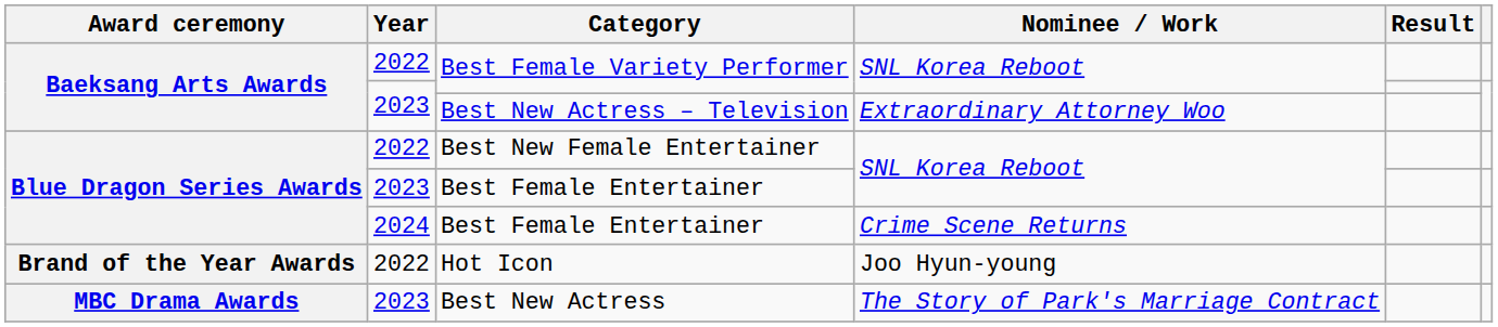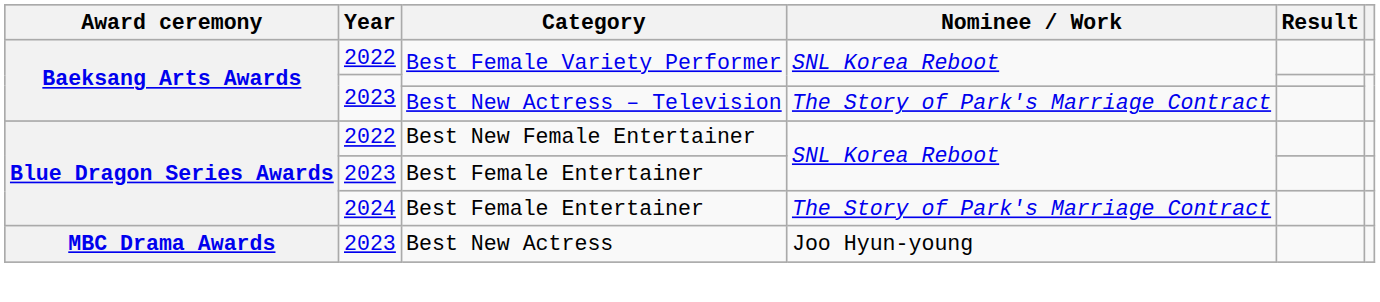Best New Actress – Television | Nominee / Work: Extraordinary Attorney Woo -> The Story of Park's Marriage Contract
2024 / Best Female Entertainer | Nominee / Work: Crime Scene Returns -> The Story of Park's Marriage Contract
- row: Brand of the Year Awards | 2022 | Hot Icon | Joo Hyun-young
Best New Actress | Nominee / Work: The Story of Park's Marriage Contract -> Joo Hyun-young
